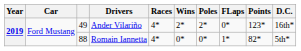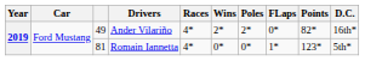Ander Vilariño | Points: 123* -> 82*
Romain Iannetta | column 3: 88 -> 81
Romain Iannetta | Points: 82* -> 123*
